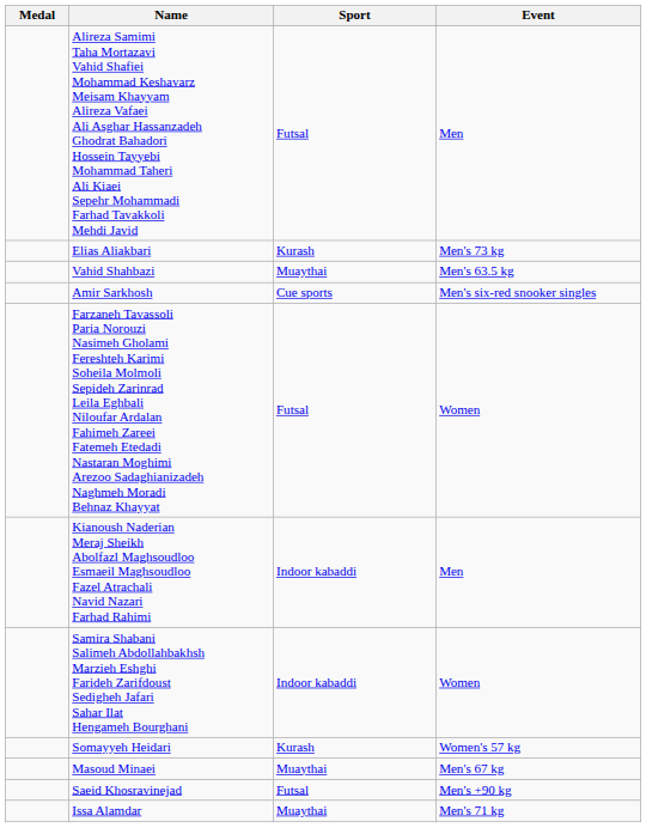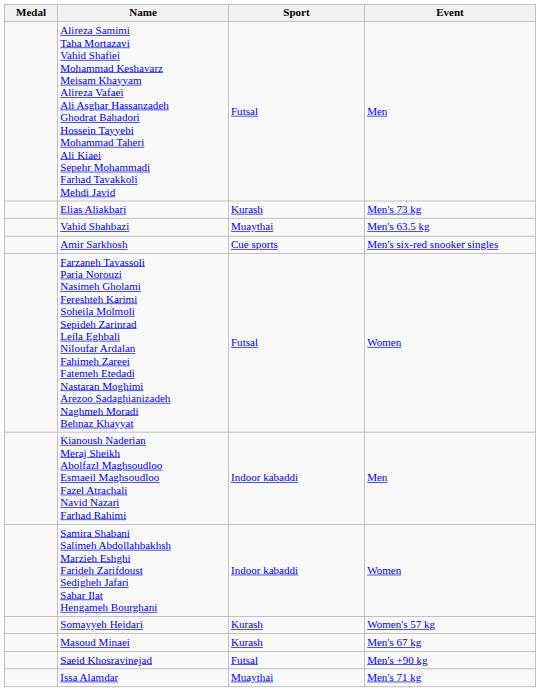Masoud Minaei | Sport: Muaythai -> Kurash
